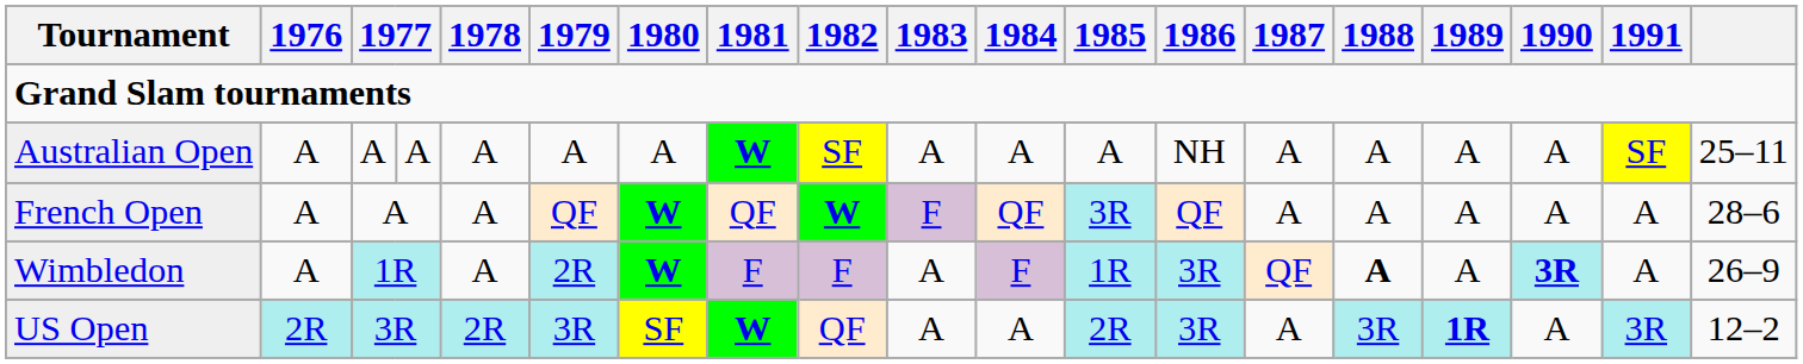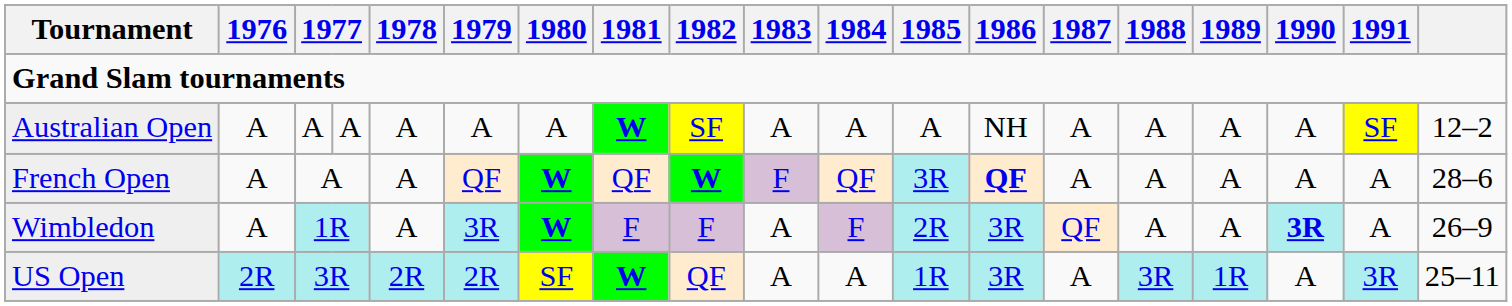Australian Open | column 19: 25–11 -> 12–2
French Open | 1986: normal -> bold
Wimbledon | 1979: 2R -> 3R
Wimbledon | 1985: 1R -> 2R
Wimbledon | 1988: bold -> normal
US Open | 1979: 3R -> 2R
US Open | 1985: 2R -> 1R
US Open | 1989: bold -> normal
US Open | column 19: 12–2 -> 25–11
